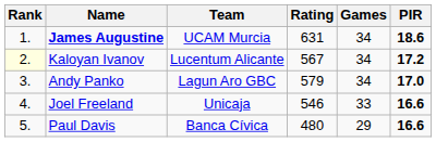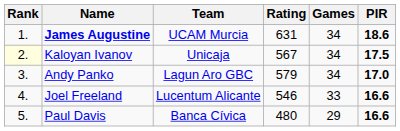Kaloyan Ivanov | Team: Lucentum Alicante -> Unicaja
Kaloyan Ivanov | PIR: 17.2 -> 17.5
Joel Freeland | Team: Unicaja -> Lucentum Alicante
